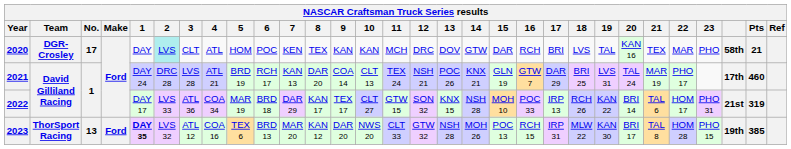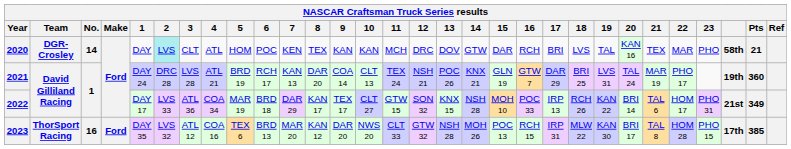2020 | No.: 17 -> 14
2021 | column 28: 17th -> 19th
2021 | Pts: 460 -> 360
2022 | Pts: 319 -> 349
2023 | No.: 13 -> 16
2023 | 1: bold -> normal
2023 | column 28: 19th -> 17th
